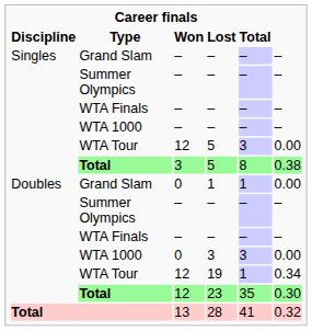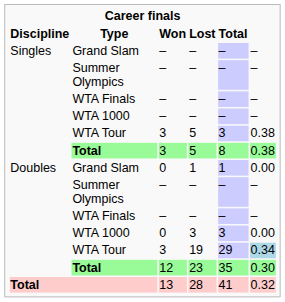WTA Tour / 5 | Won: 12 -> 3
WTA Tour / 5 | column 6: 0.00 -> 0.38
19 | Won: 12 -> 3
19 | Total: 1 -> 29
19 | column 6: no background -> lightblue background
